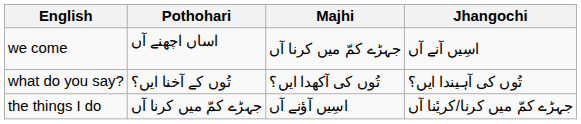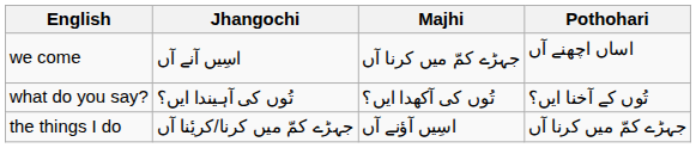columns swapped: Pothohari <-> Jhangochi
